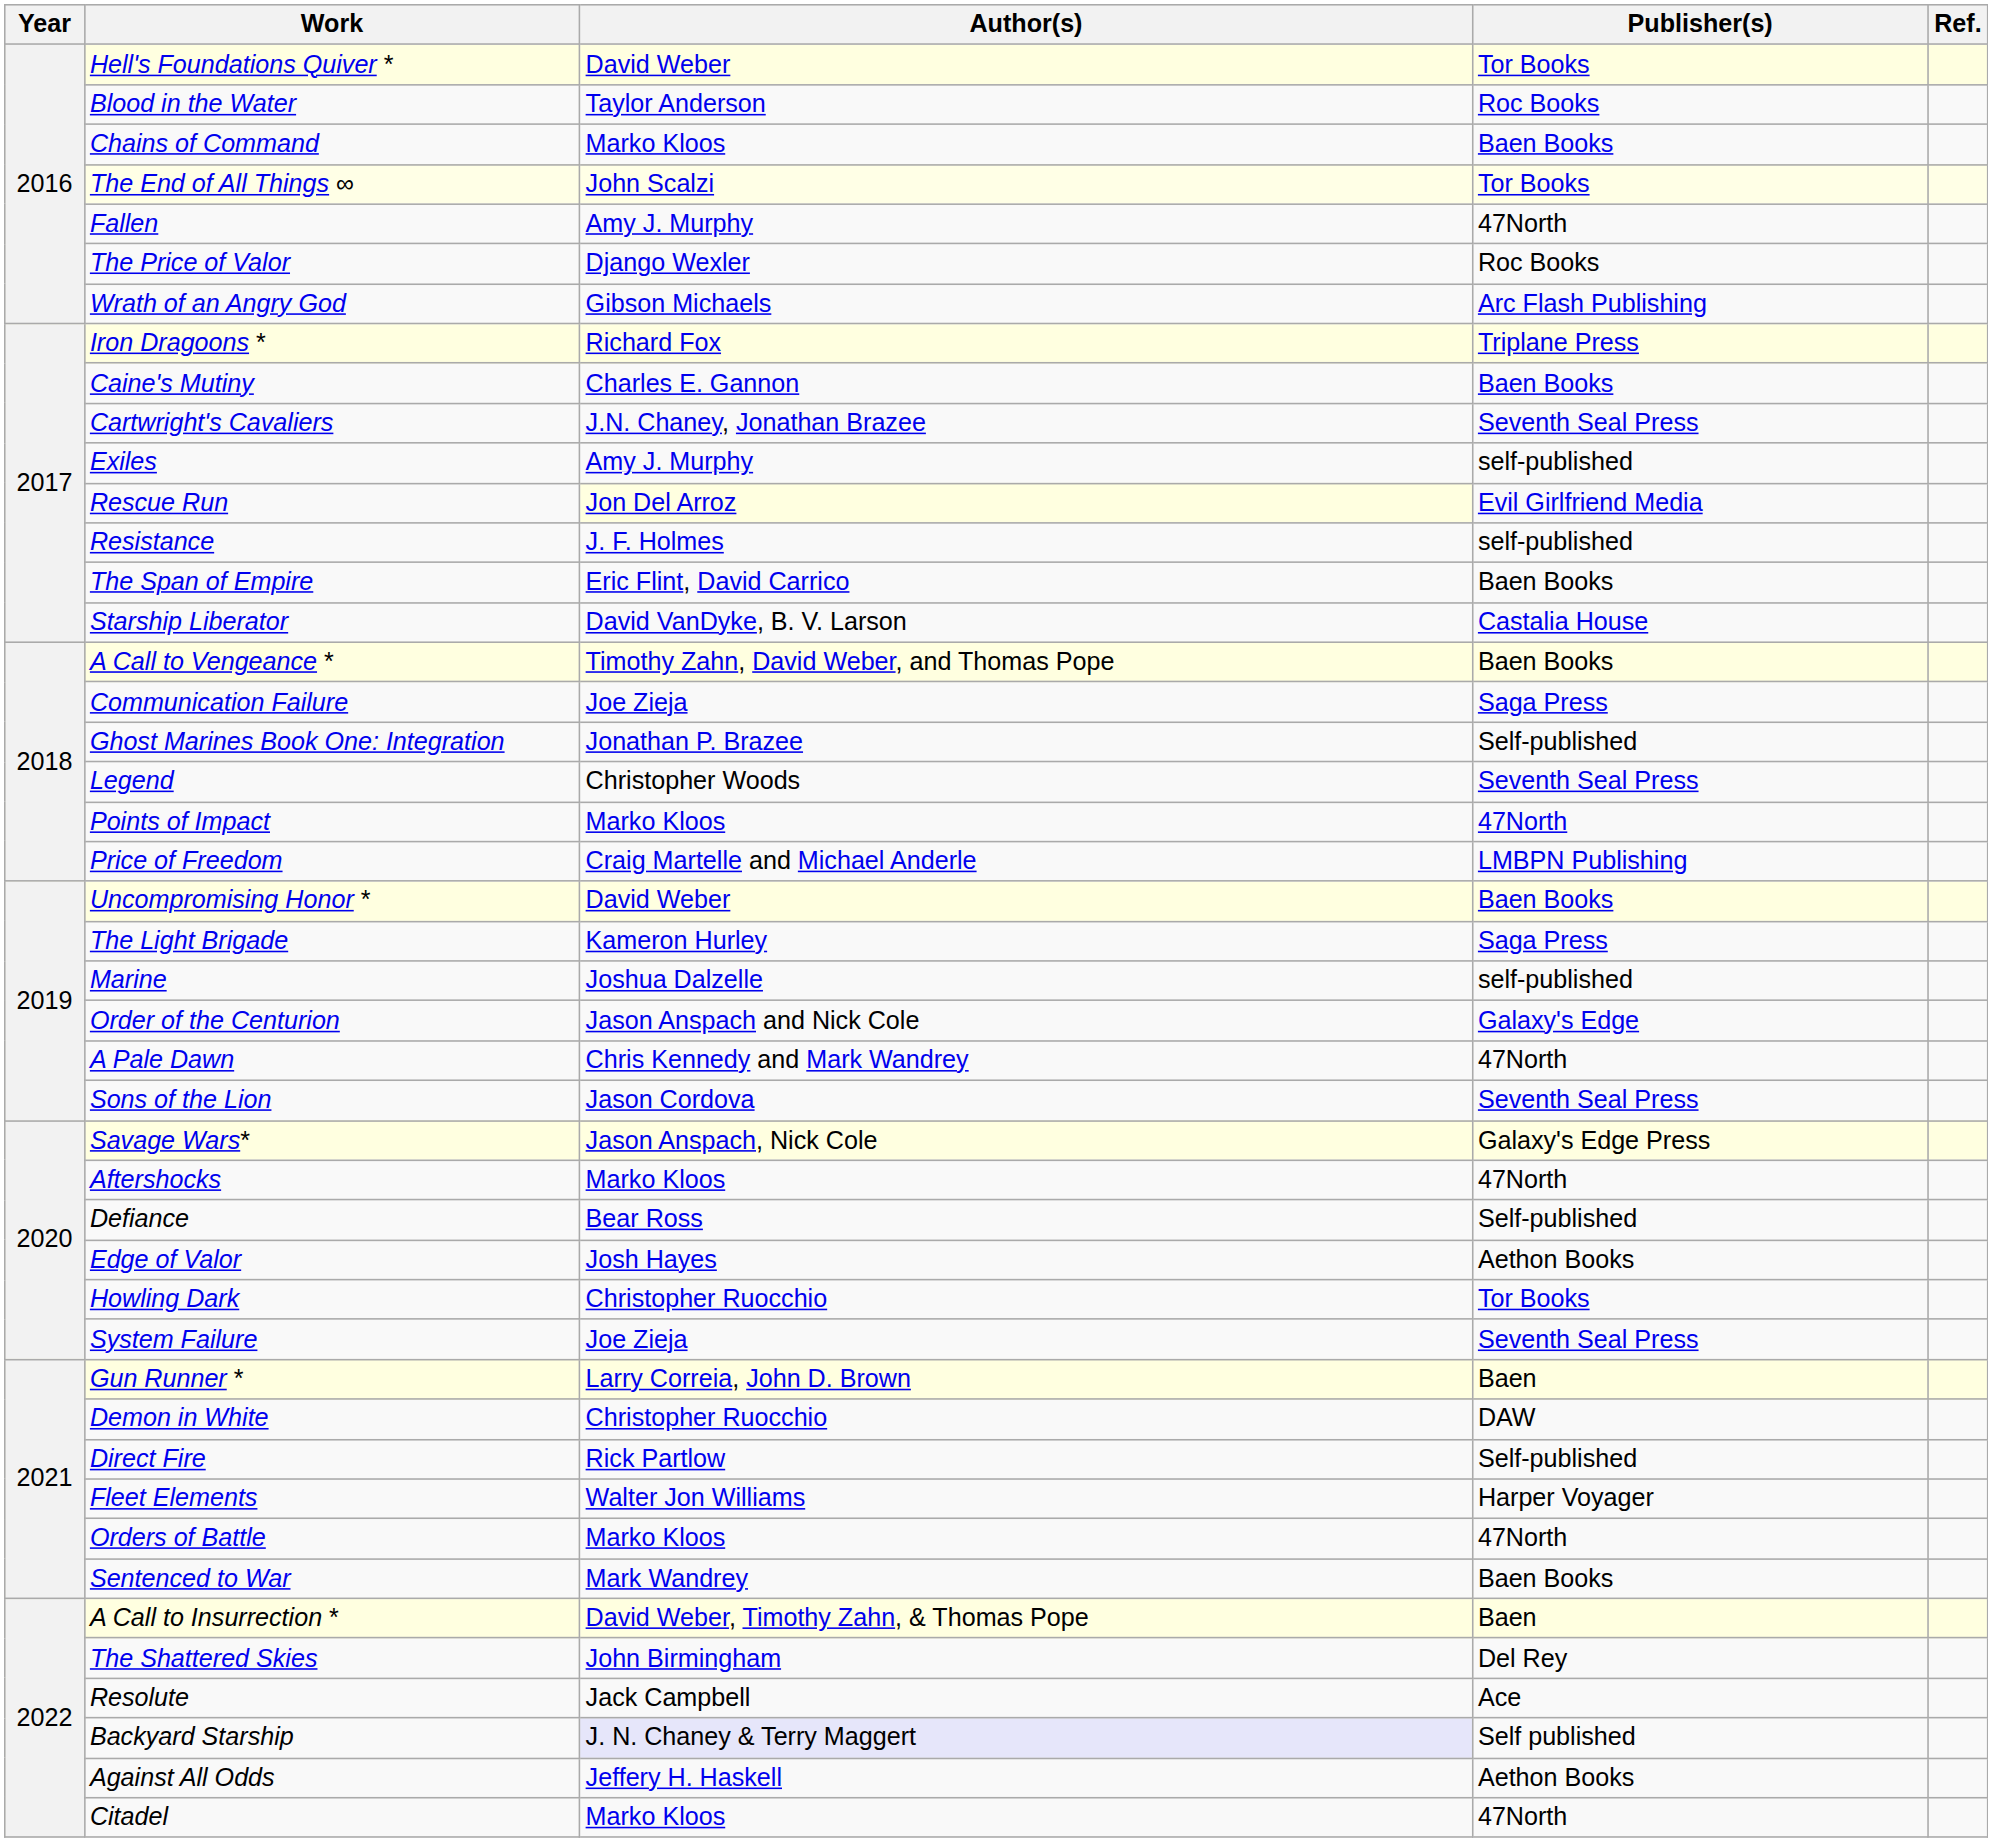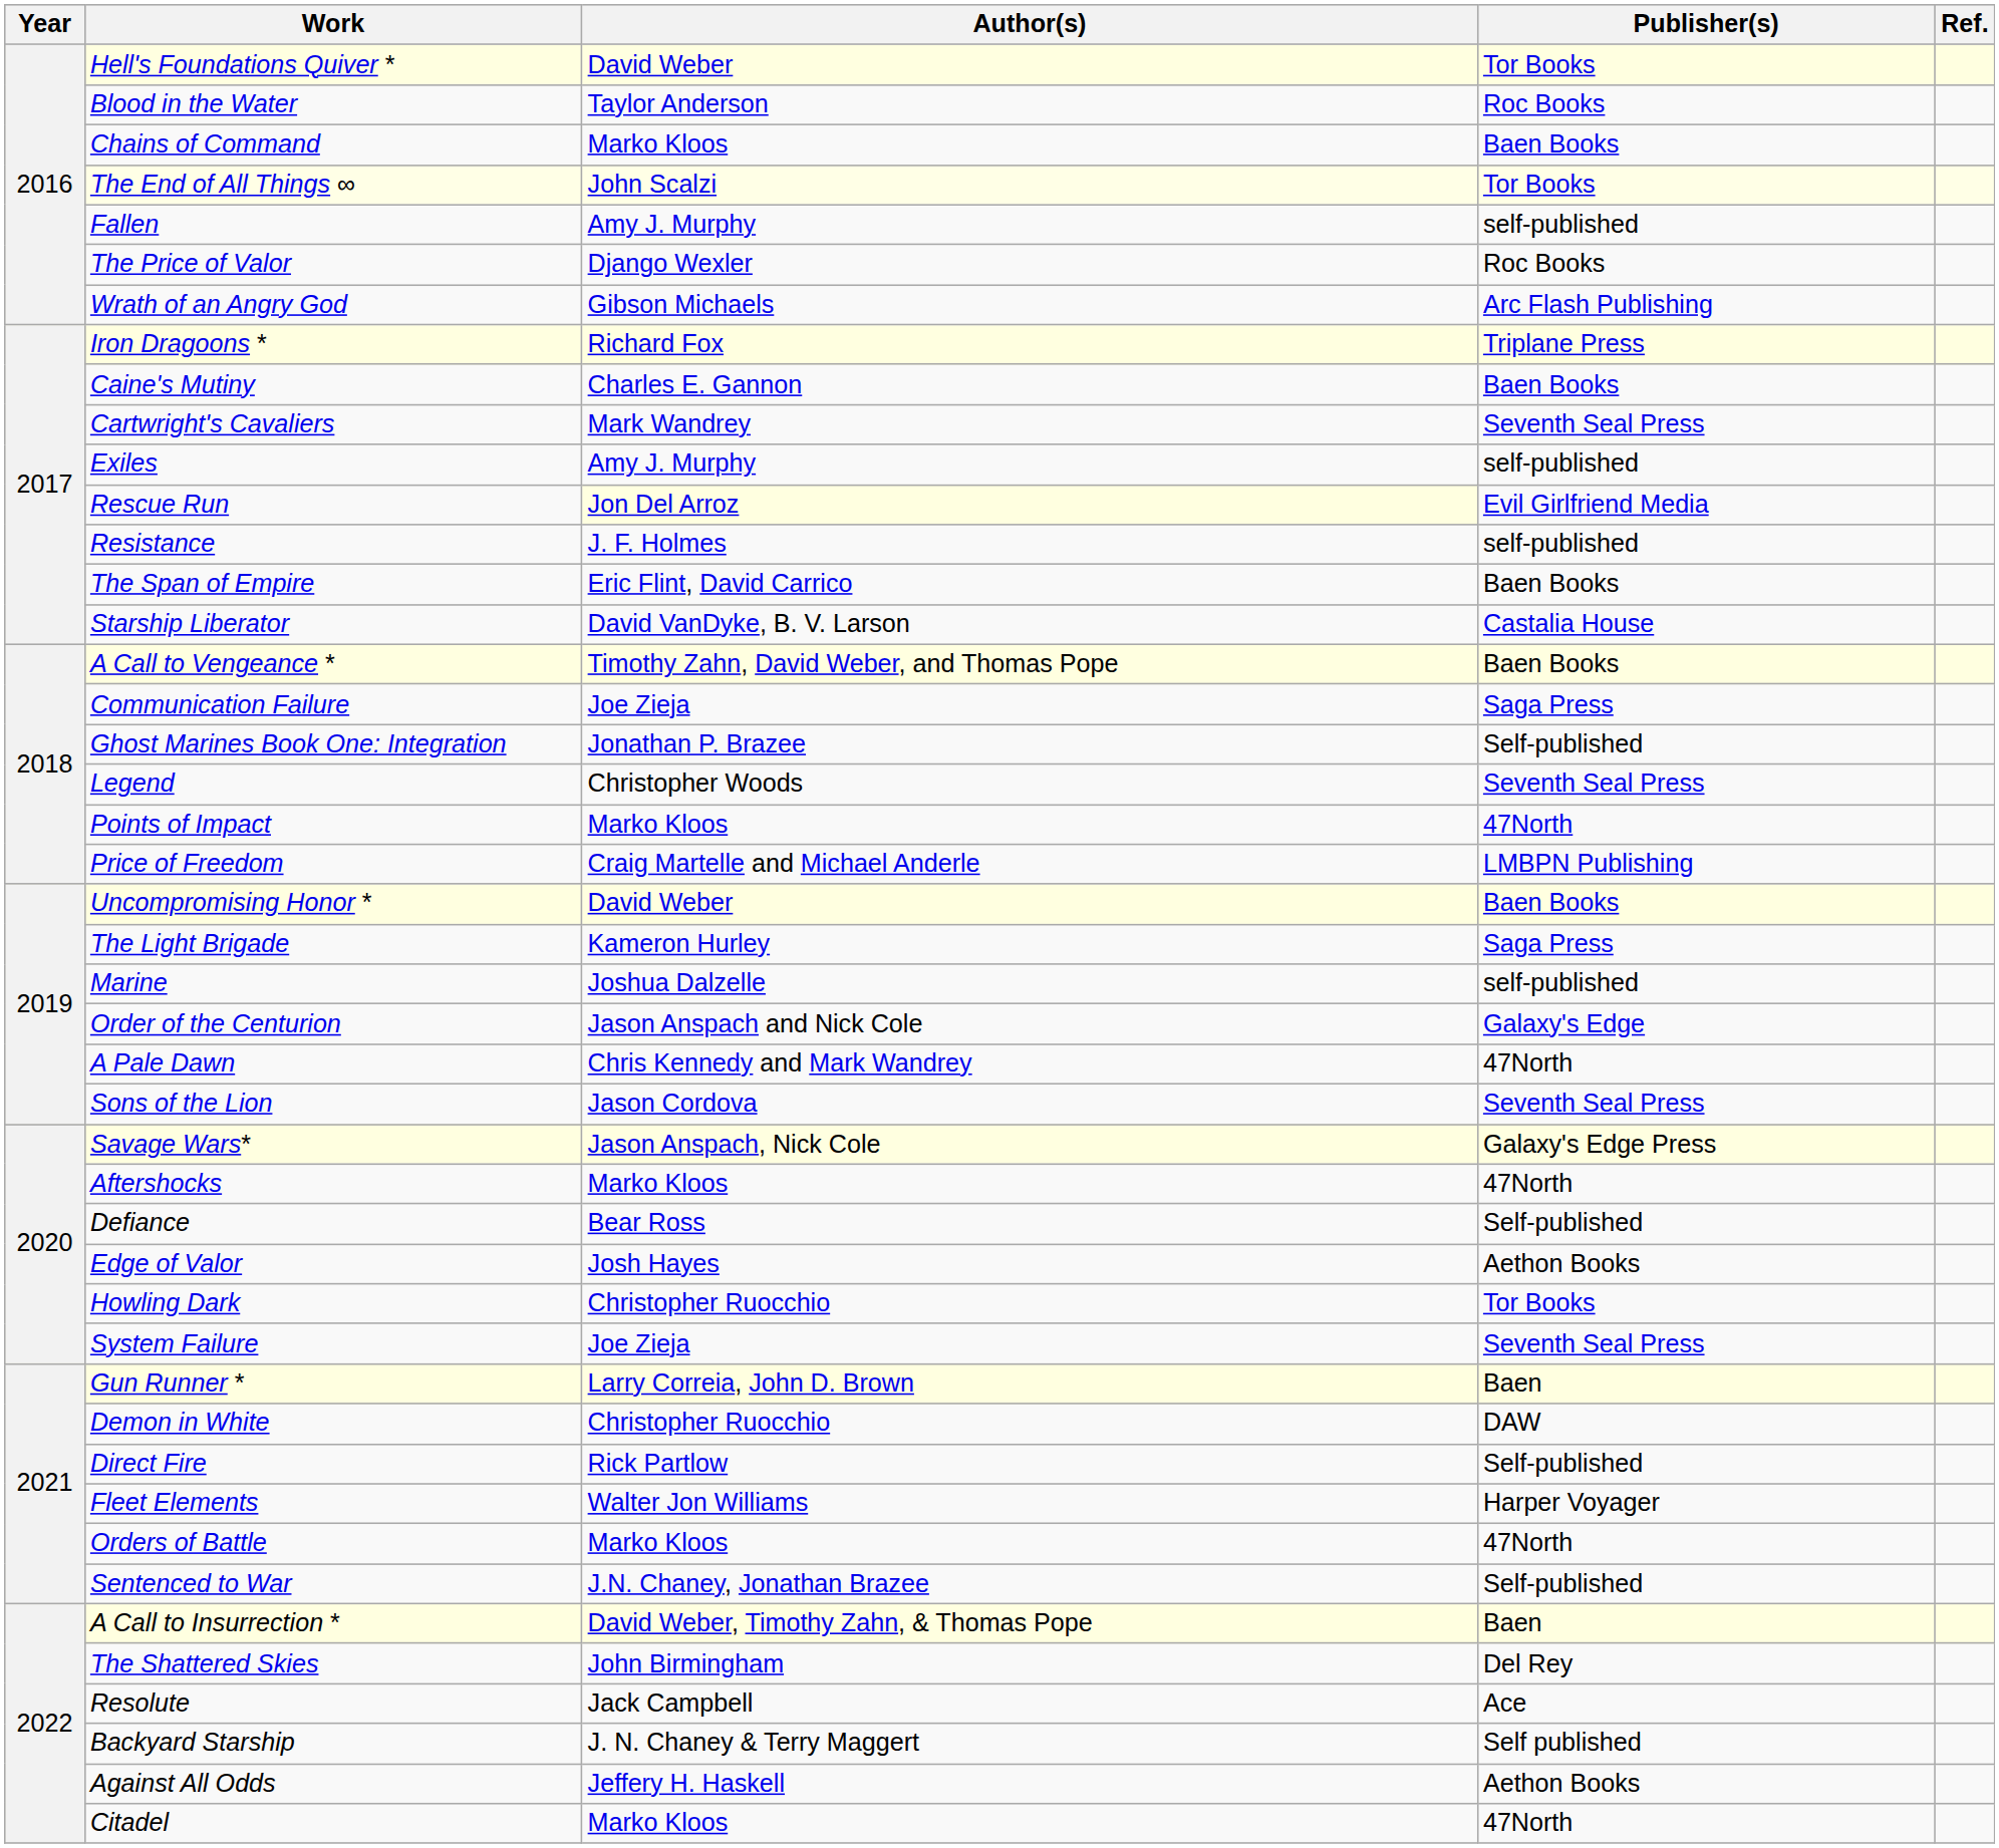Fallen | Publisher(s): 47North -> self-published
Cartwright's Cavaliers | Author(s): J.N. Chaney, Jonathan Brazee -> Mark Wandrey
Sentenced to War | Author(s): Mark Wandrey -> J.N. Chaney, Jonathan Brazee
Sentenced to War | Publisher(s): Baen Books -> Self-published
Backyard Starship | Author(s): lavender background -> no background
